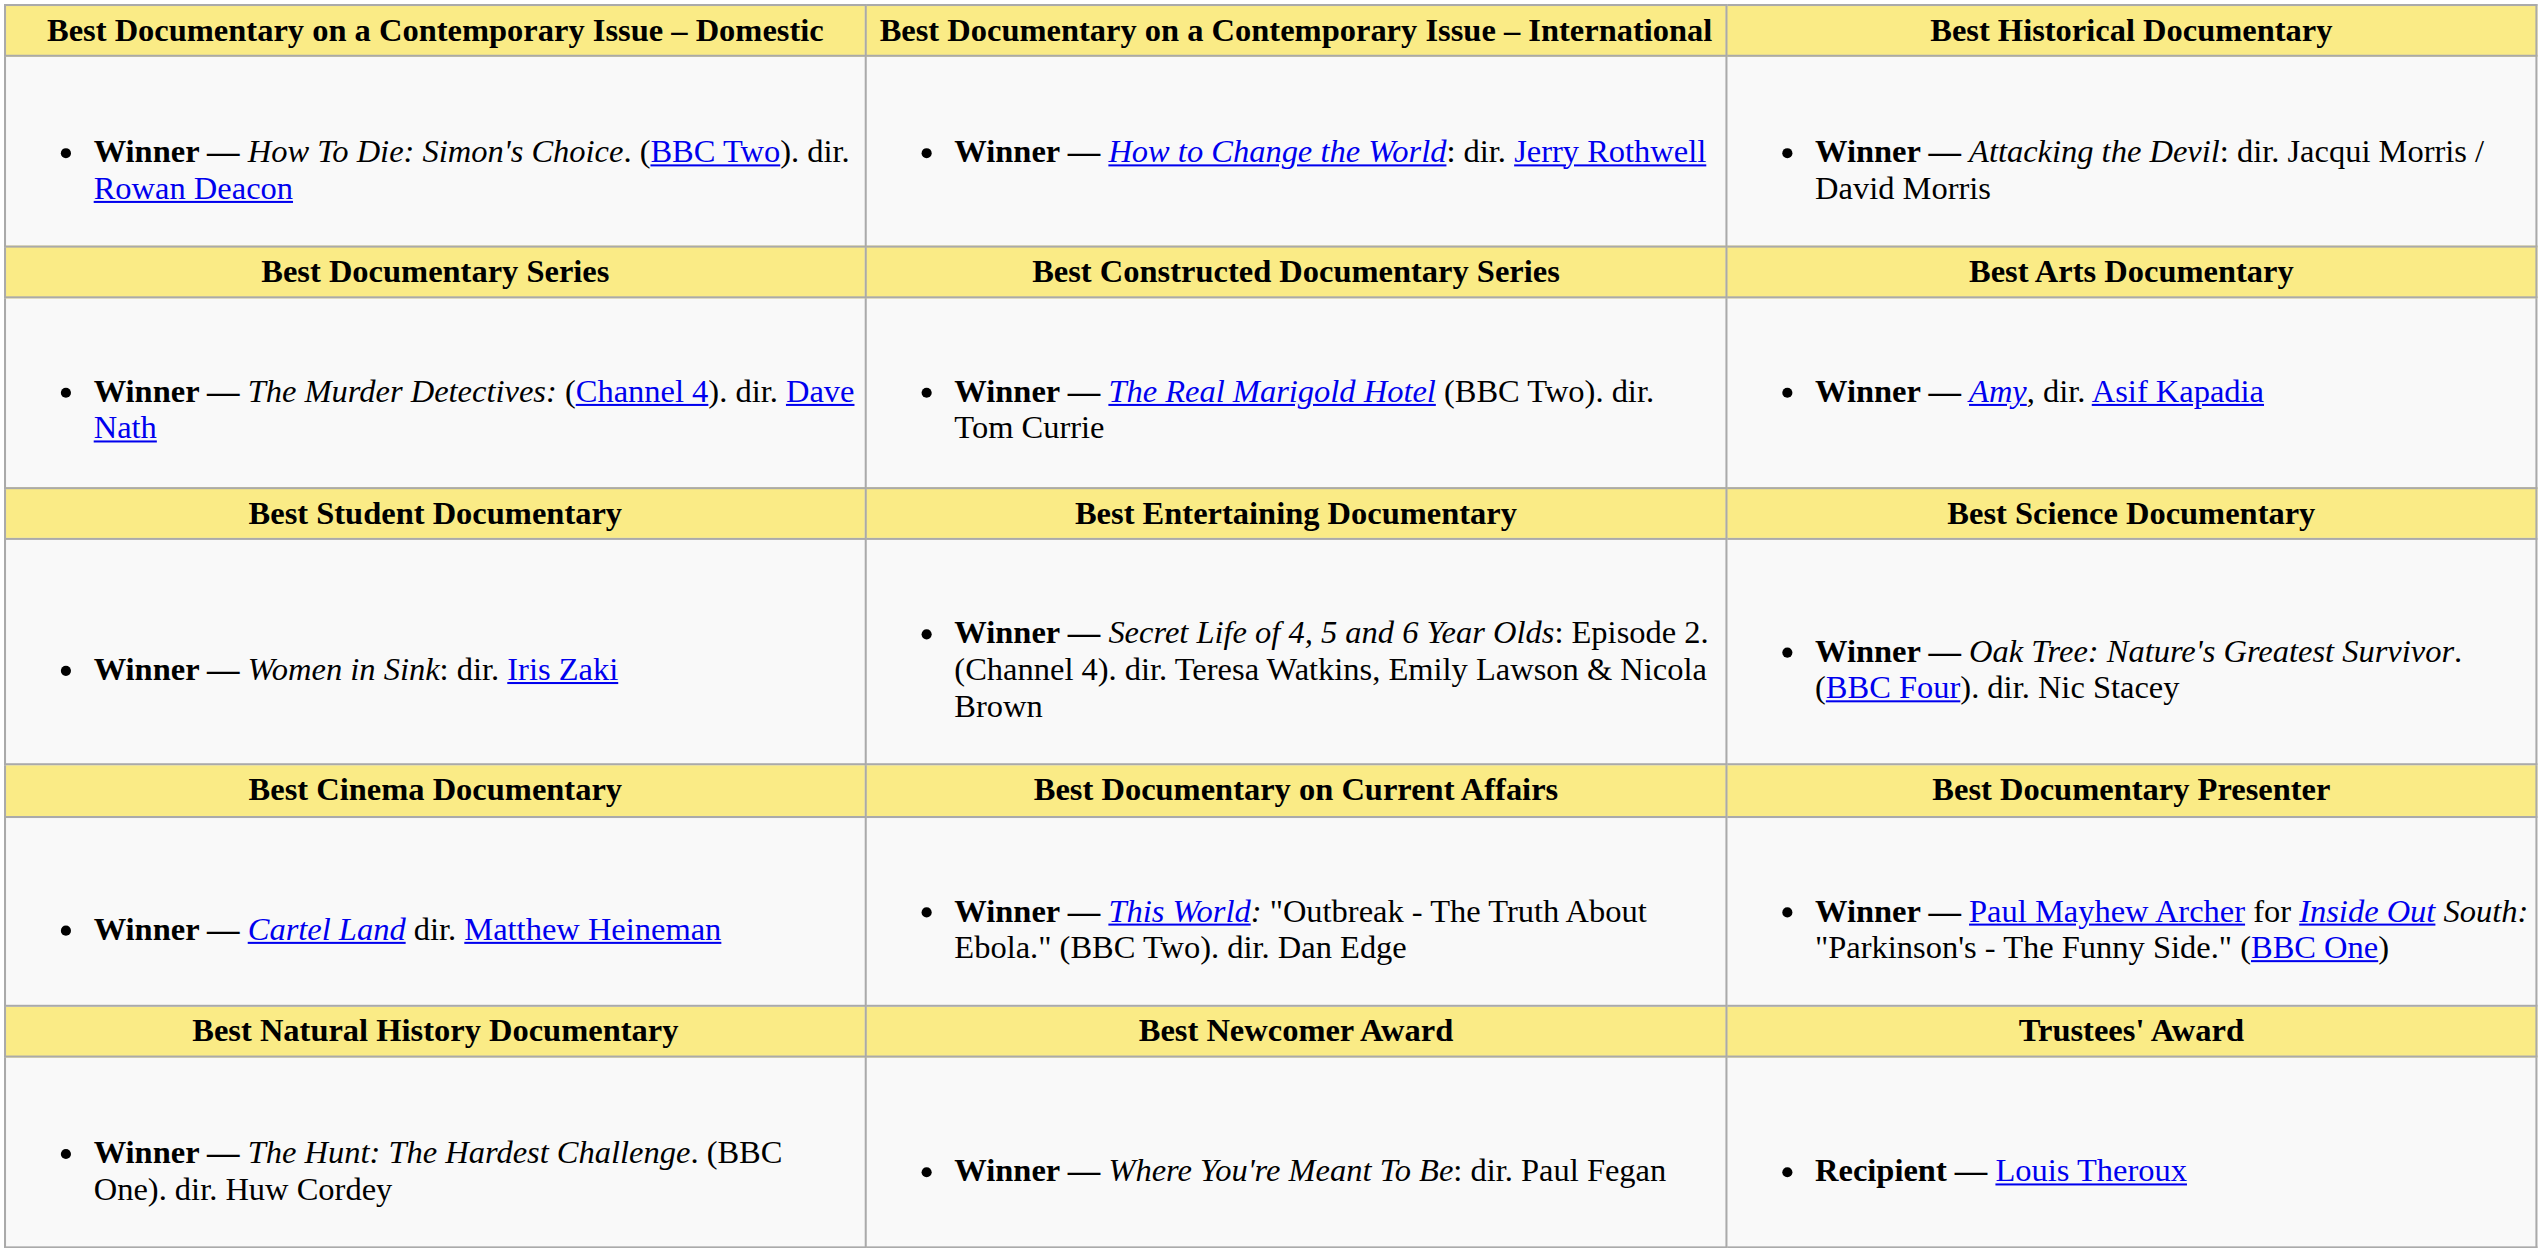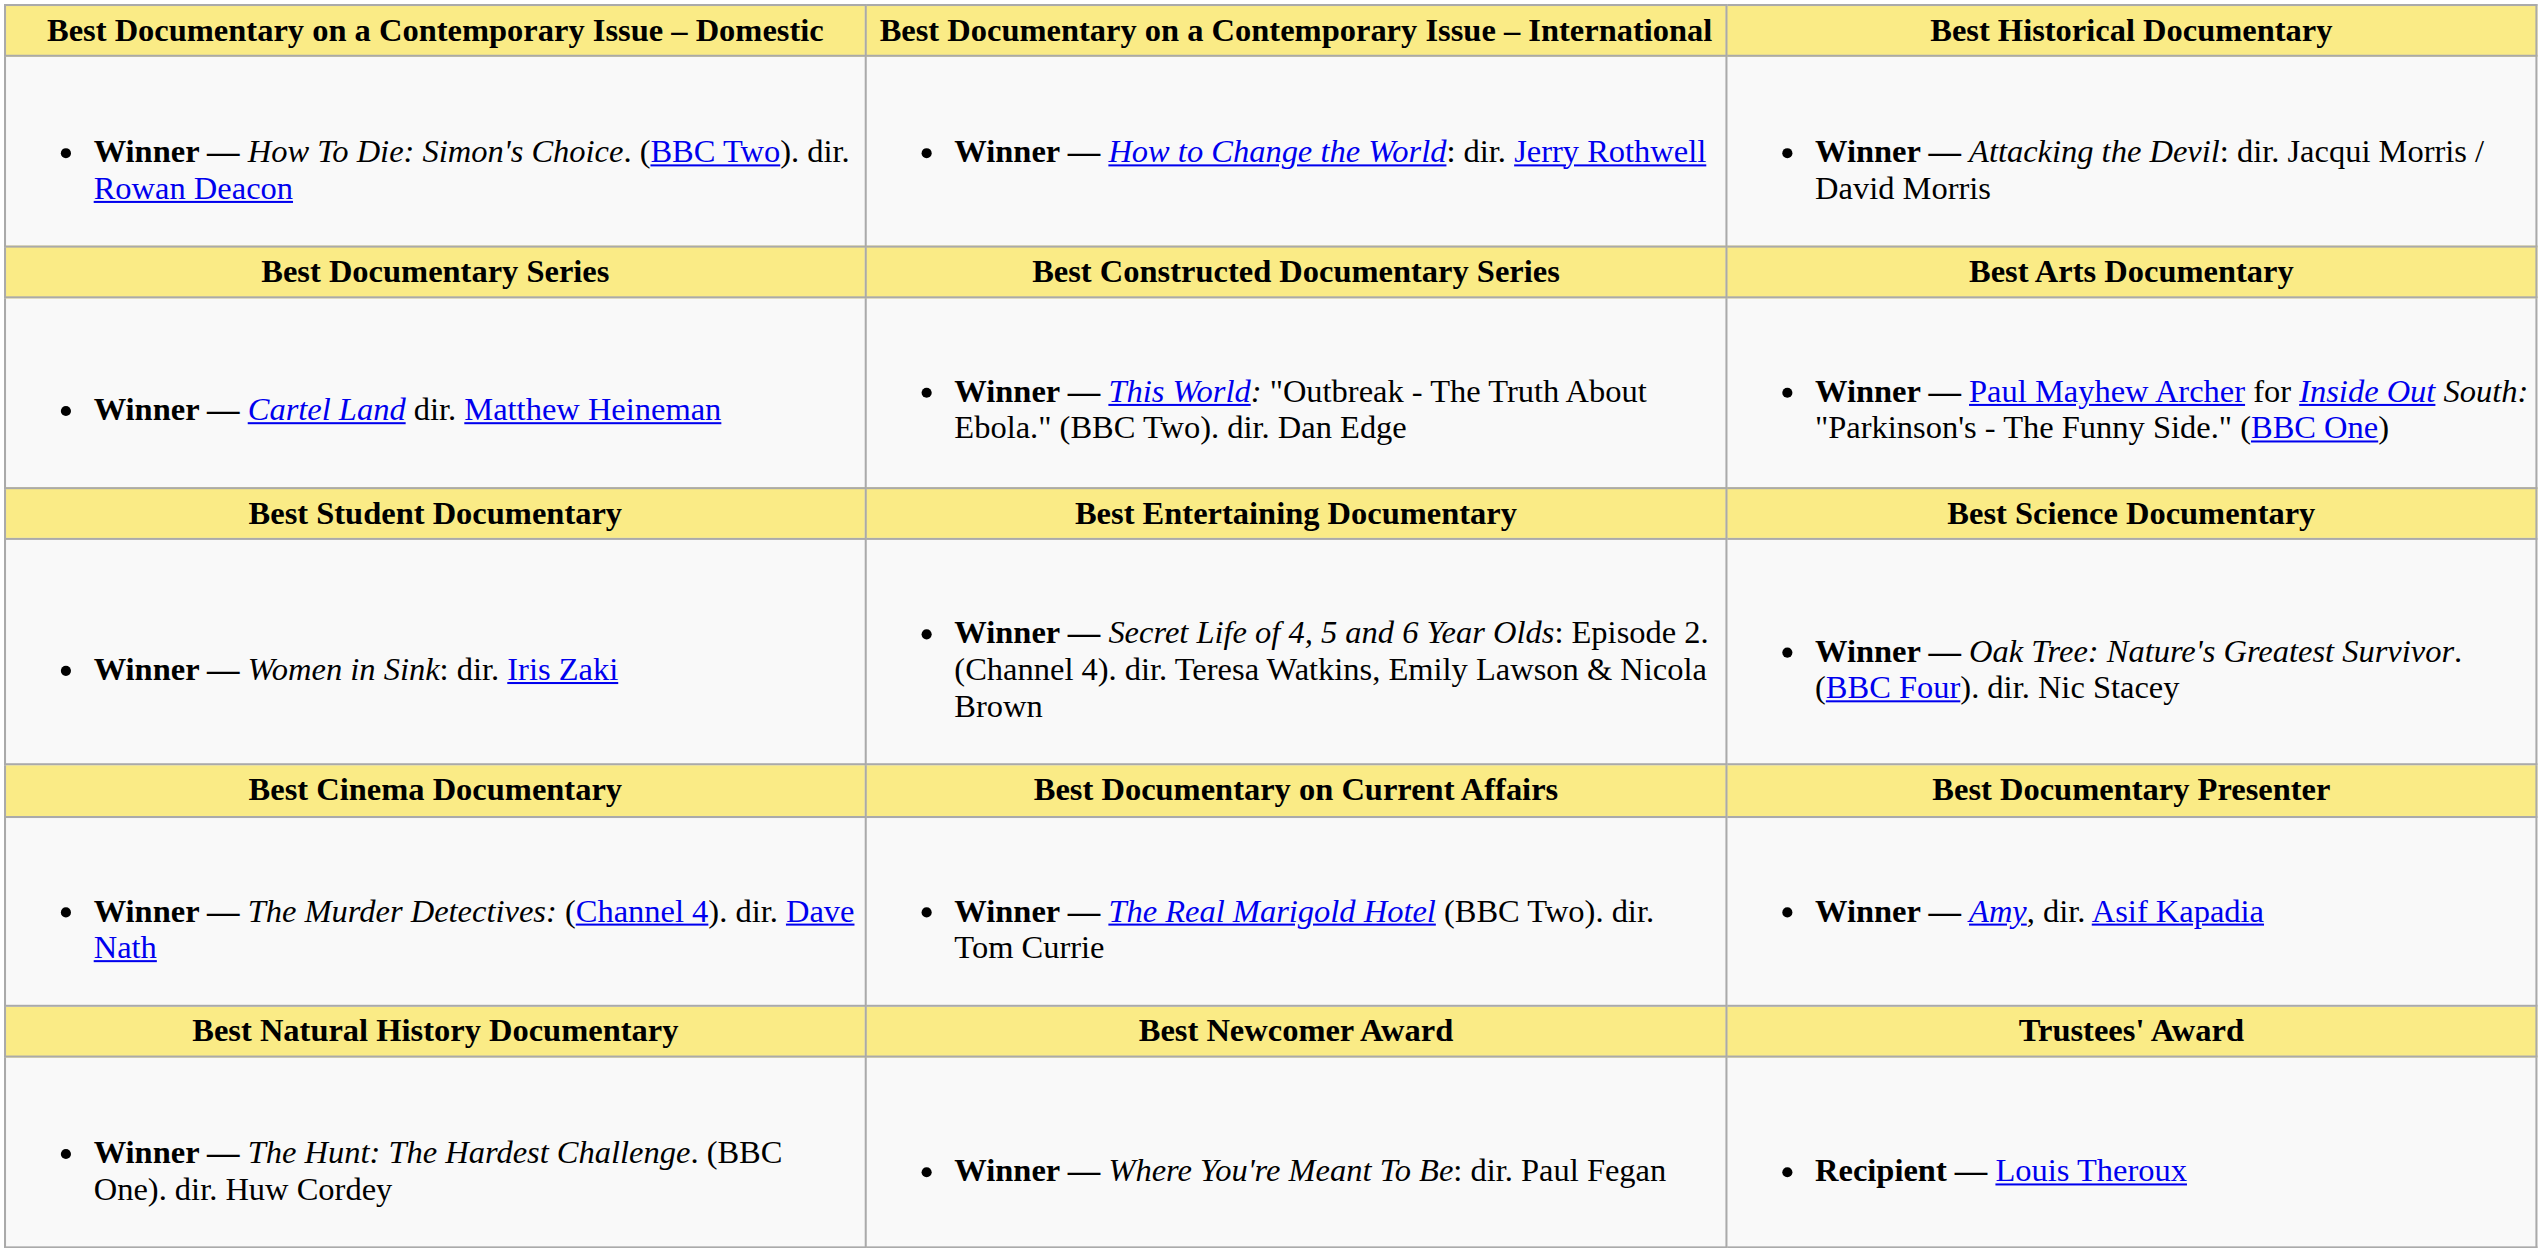rows swapped: Winner — The Murder Detectives: (Channel 4). dir. Dave Nath <-> Winner — Cartel Land dir. Matthew Heineman
